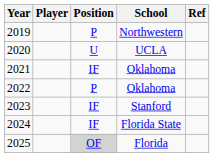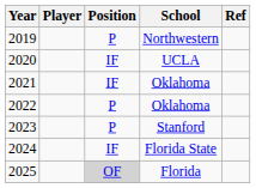2020 | Position: U -> IF
2023 | Position: IF -> P
